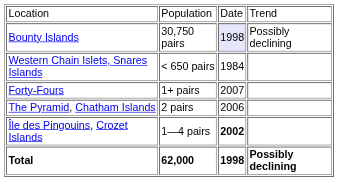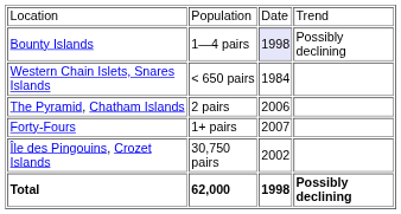Bounty Islands | column 2: 30,750 pairs -> 1—4 pairs
rows swapped: The Pyramid, Chatham Islands <-> Forty-Fours
Île des Pingouins, Crozet Islands | column 2: 1—4 pairs -> 30,750 pairs
Île des Pingouins, Crozet Islands | column 3: bold -> normal
